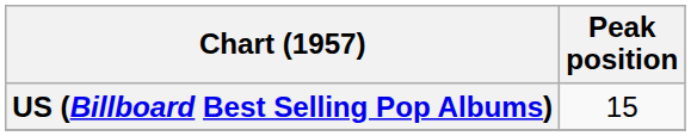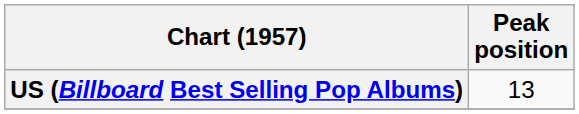US (Billboard Best Selling Pop Albums) | Peak position: 15 -> 13
